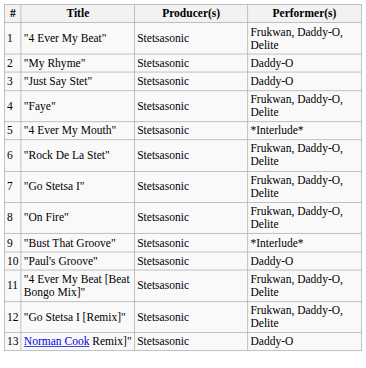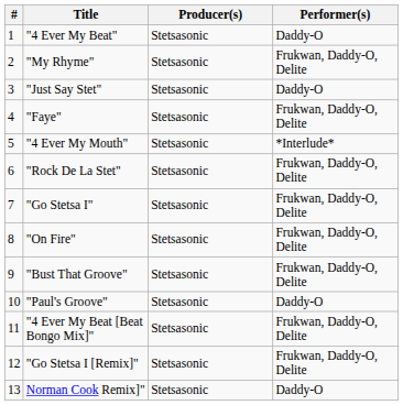"4 Ever My Beat" | Performer(s): Frukwan, Daddy-O, Delite -> Daddy-O
"My Rhyme" | Performer(s): Daddy-O -> Frukwan, Daddy-O, Delite
"Bust That Groove" | Performer(s): *Interlude* -> Frukwan, Daddy-O, Delite
